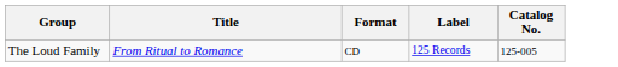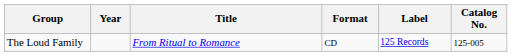+ column: Year
